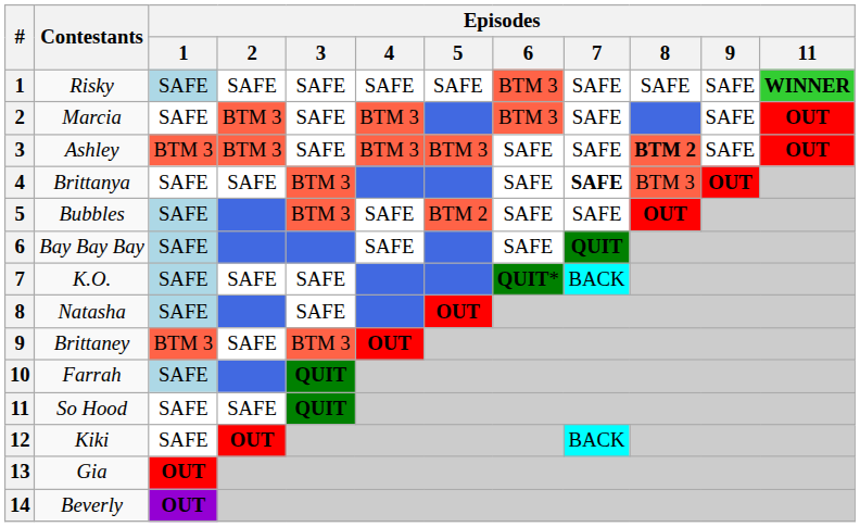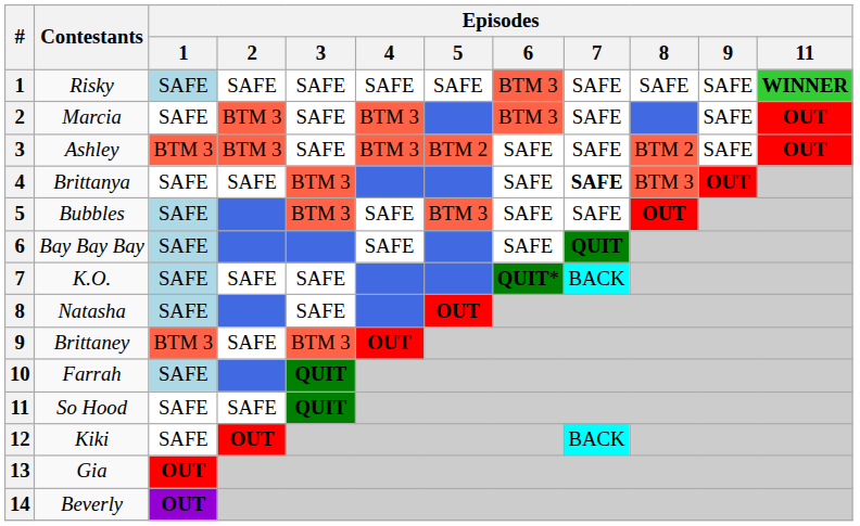Ashley | Episodes / 5: BTM 3 -> BTM 2
Ashley | Episodes / 8: bold -> normal
Bubbles | Episodes / 5: BTM 2 -> BTM 3
